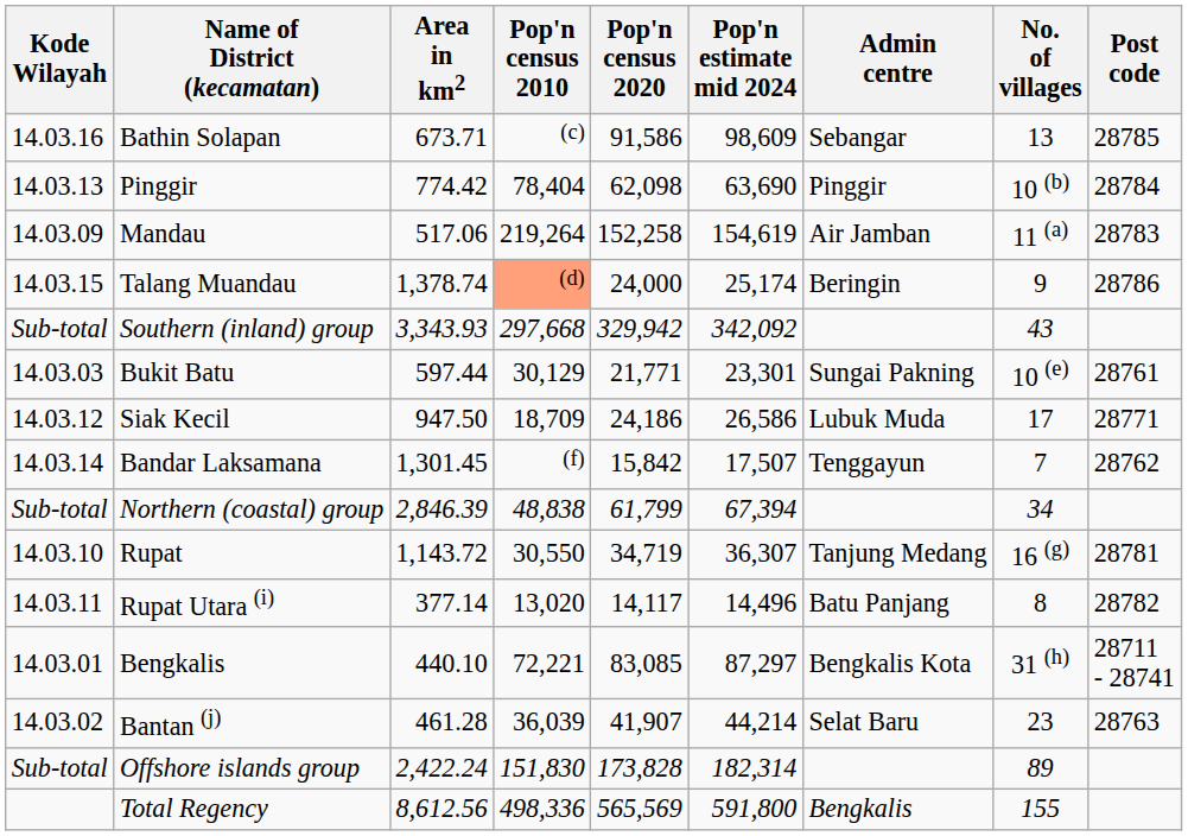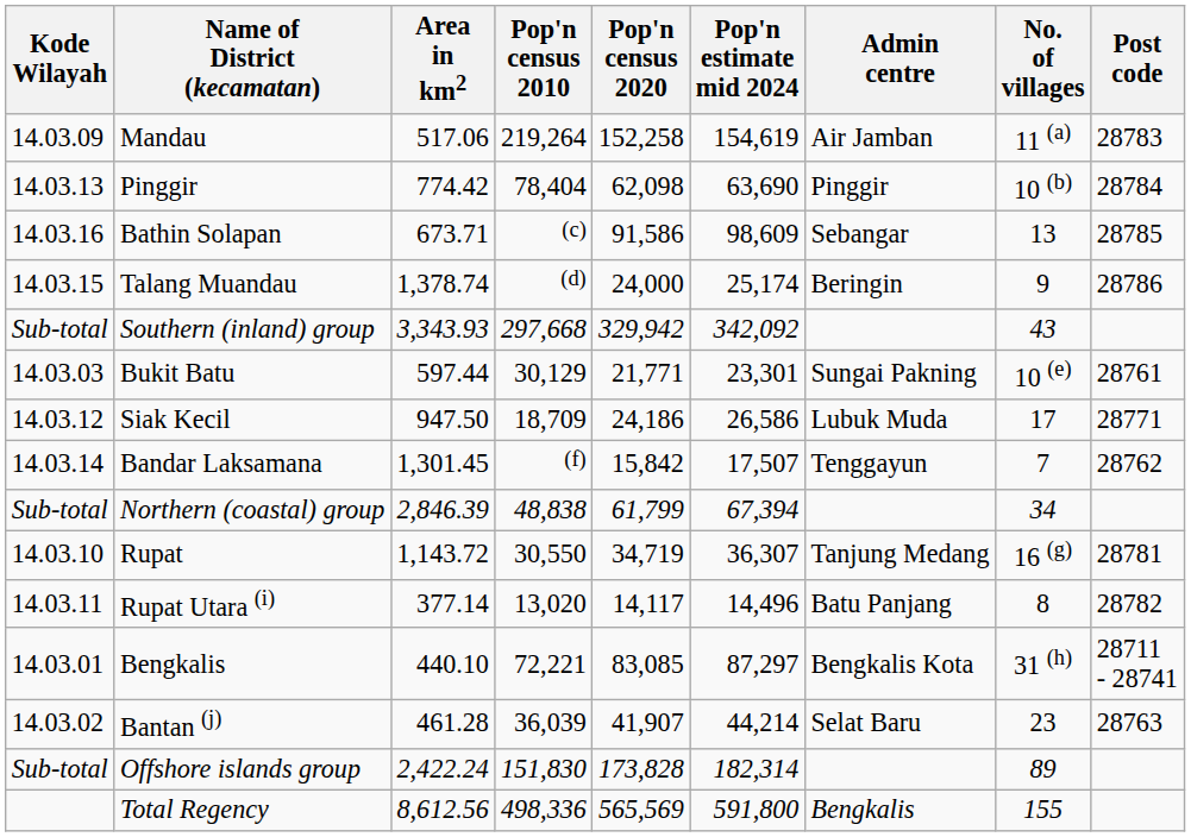rows swapped: Mandau <-> Bathin Solapan
Talang Muandau | Pop'n census 2010: lightsalmon background -> no background
